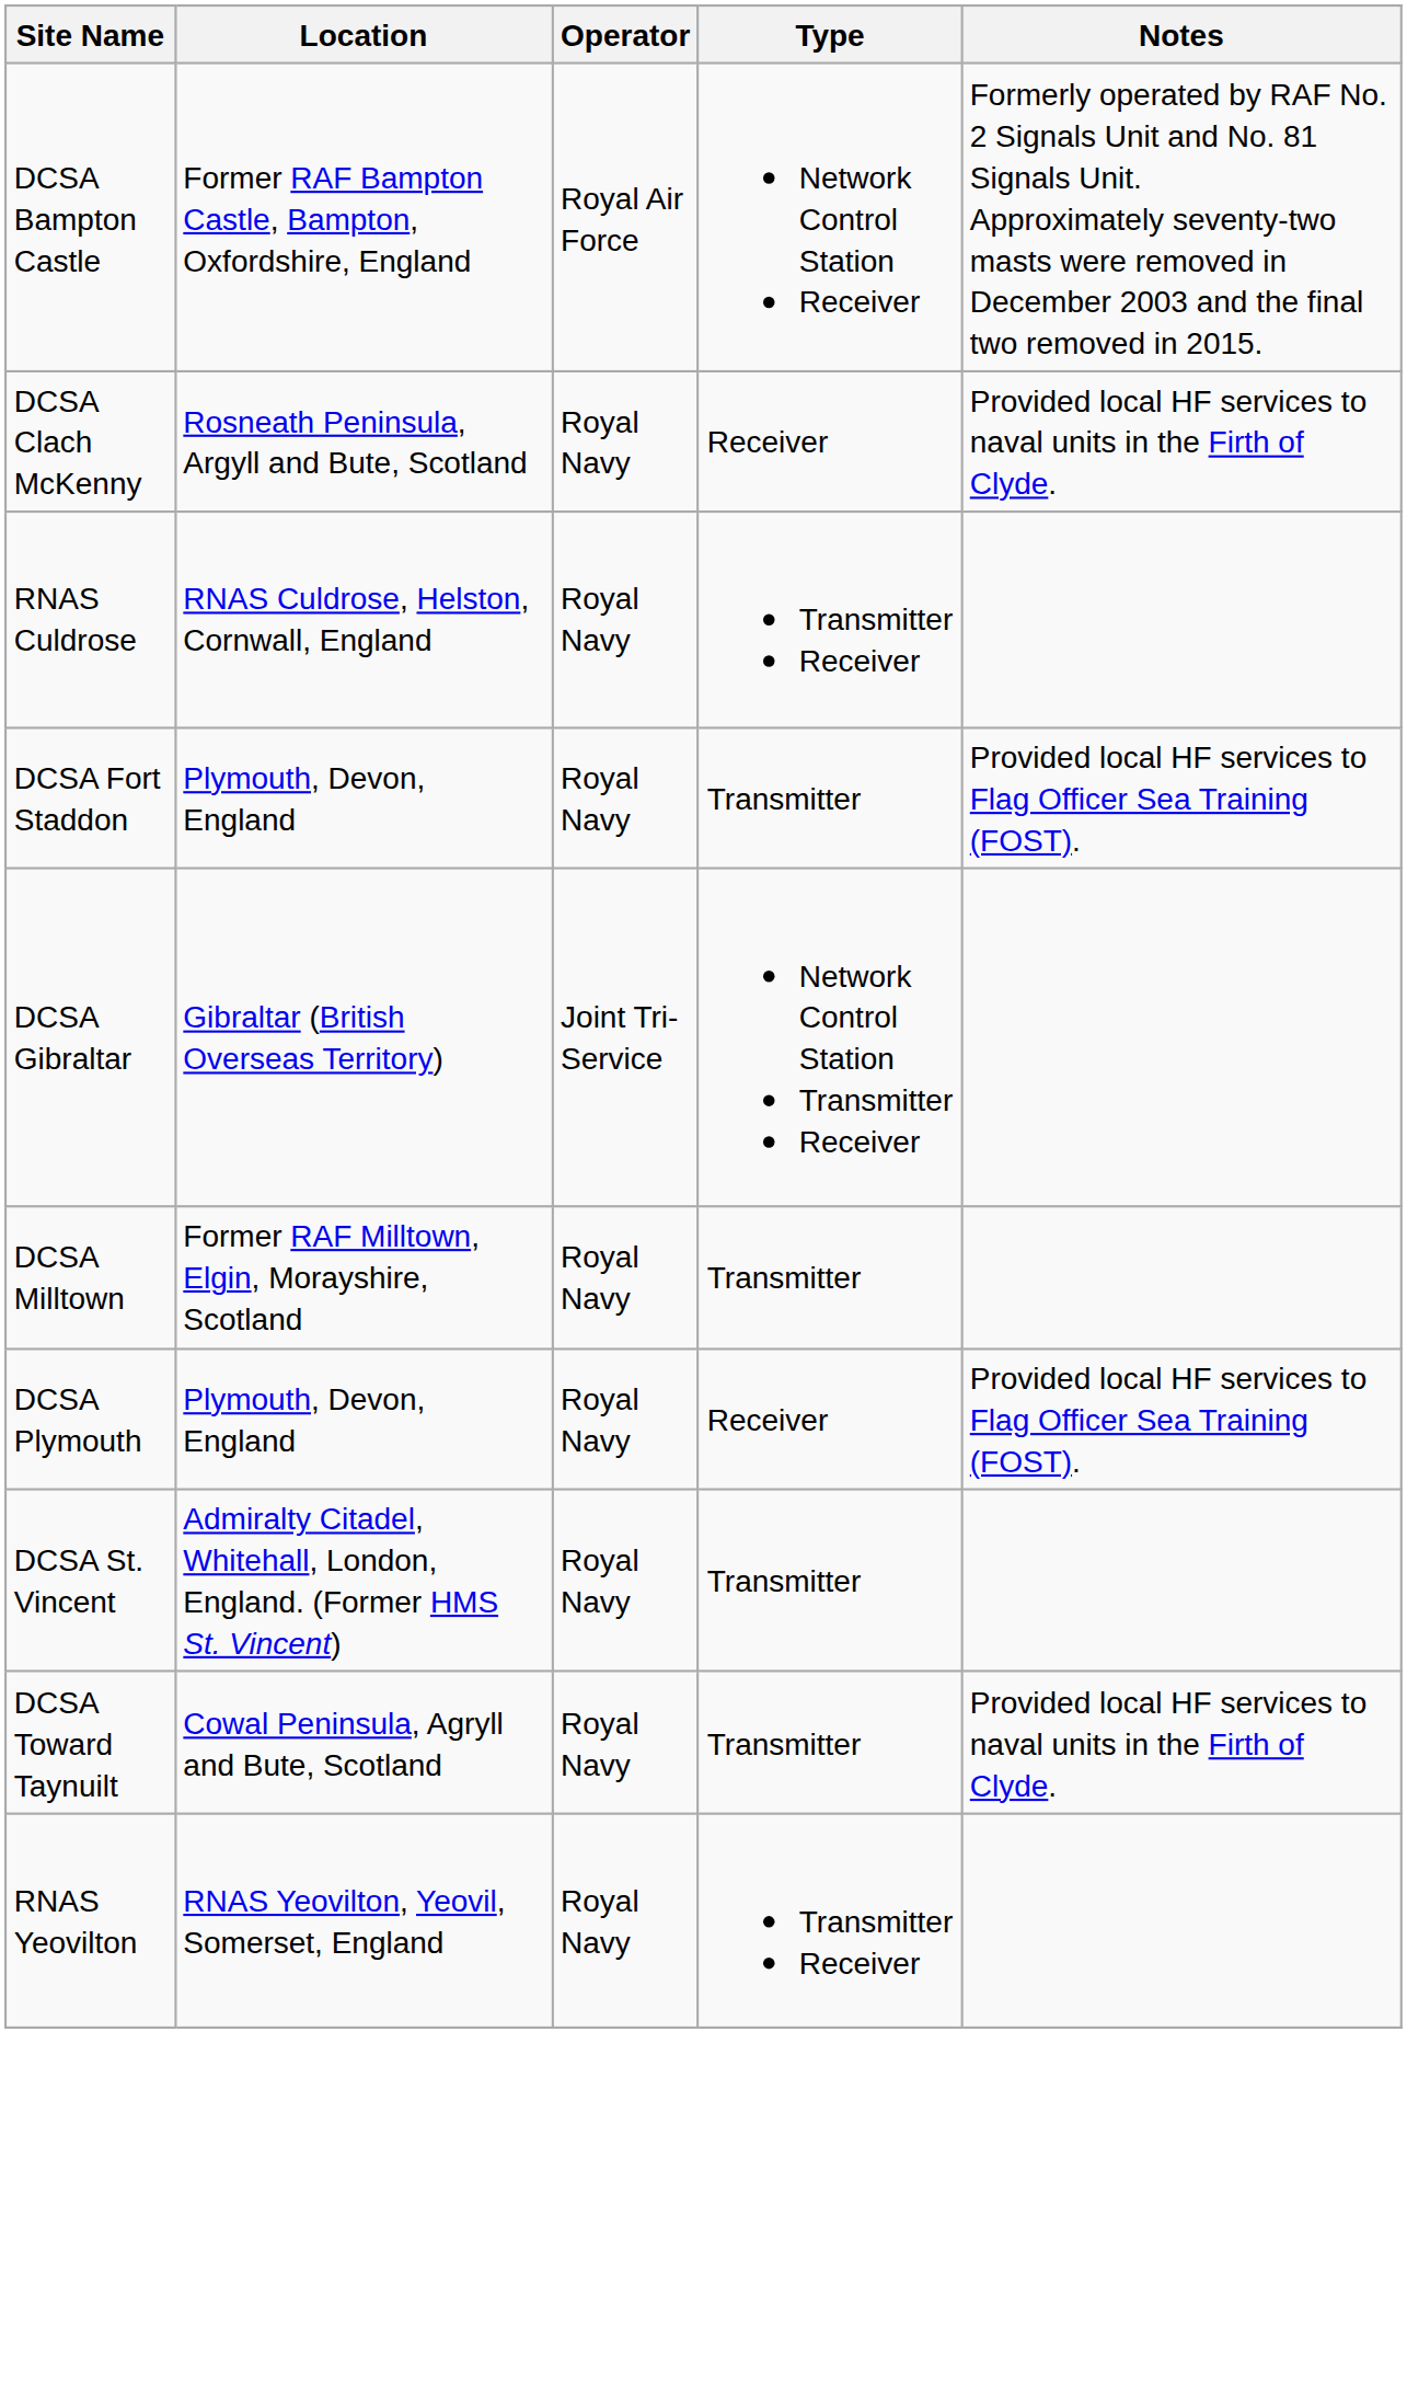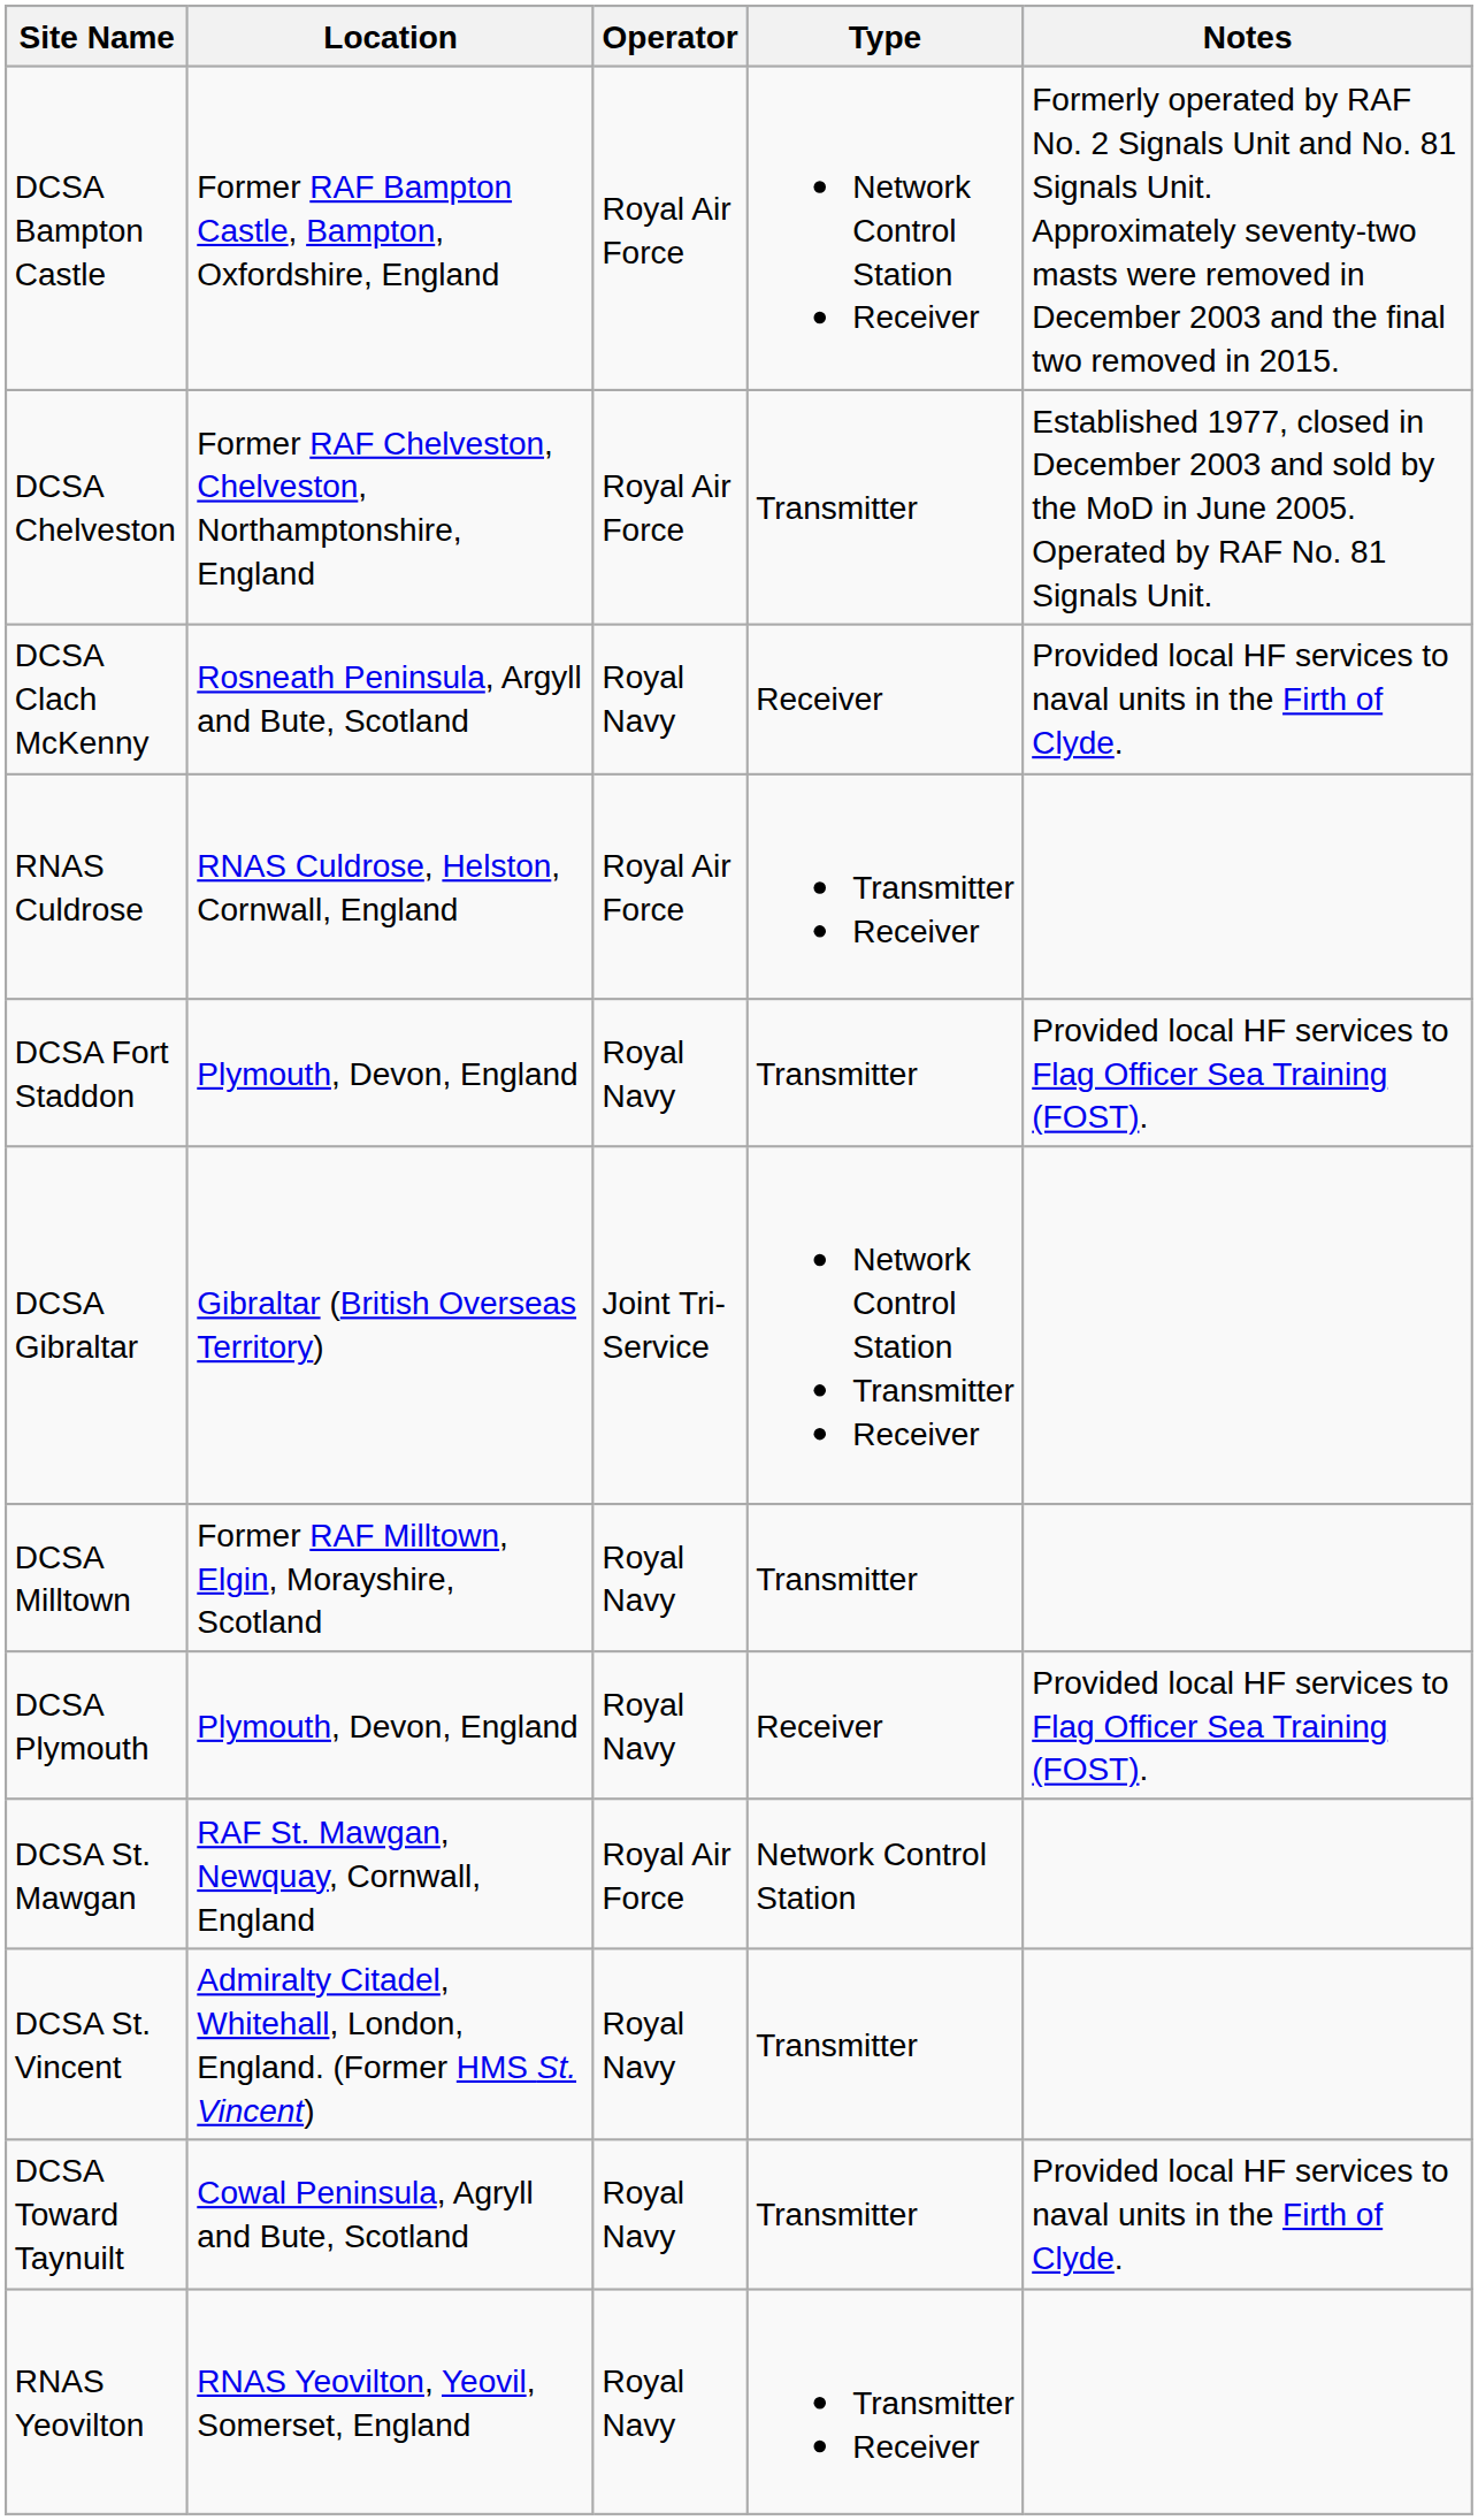+ row: DCSA Chelveston | Former RAF Chelveston, Chelveston, Northamptonshire, England | Royal Air Force | Transmitter | Established 1977, closed in December 2003 and sold by the MoD in June 2005. Operated by RAF No. 81 Signals Unit.
RNAS Culdrose | Operator: Royal Navy -> Royal Air Force
+ row: DCSA St. Mawgan | RAF St. Mawgan, Newquay, Cornwall, England | Royal Air Force | Network Control Station
